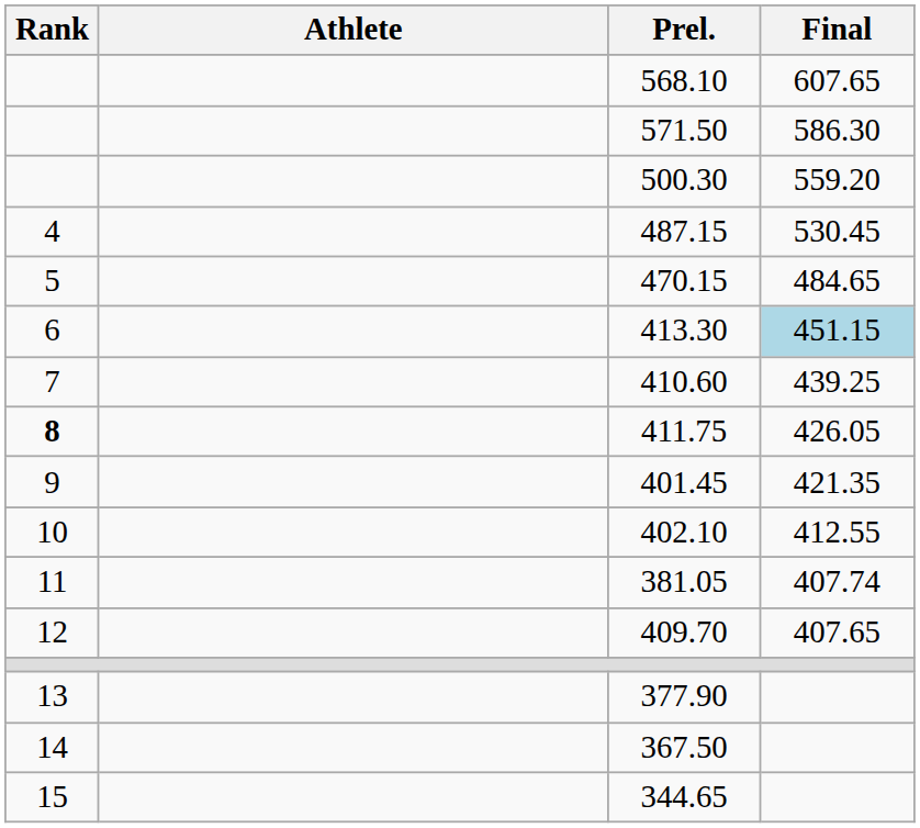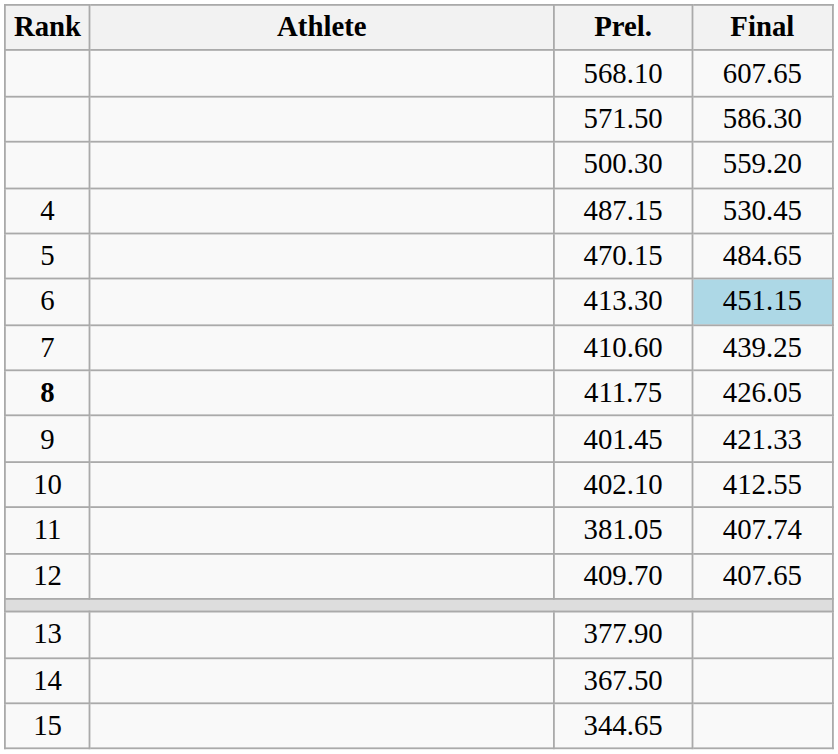401.45 | Final: 421.35 -> 421.33
